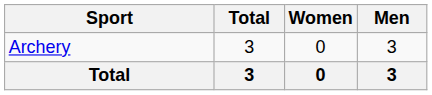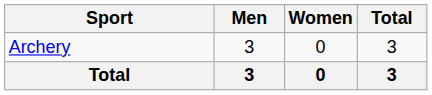columns swapped: Men <-> Total
